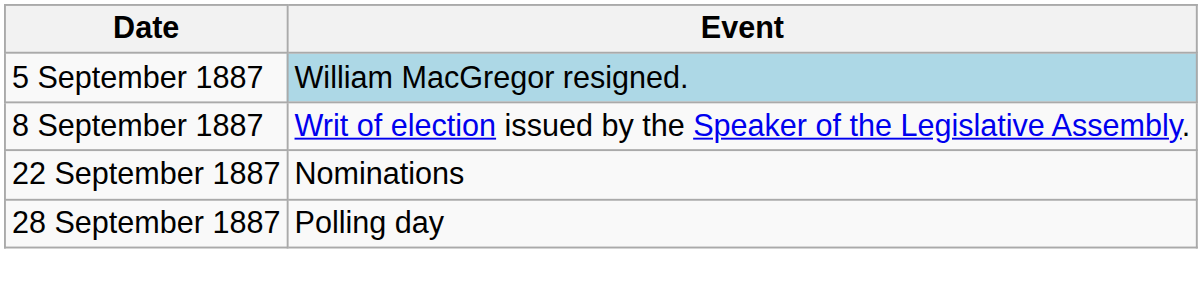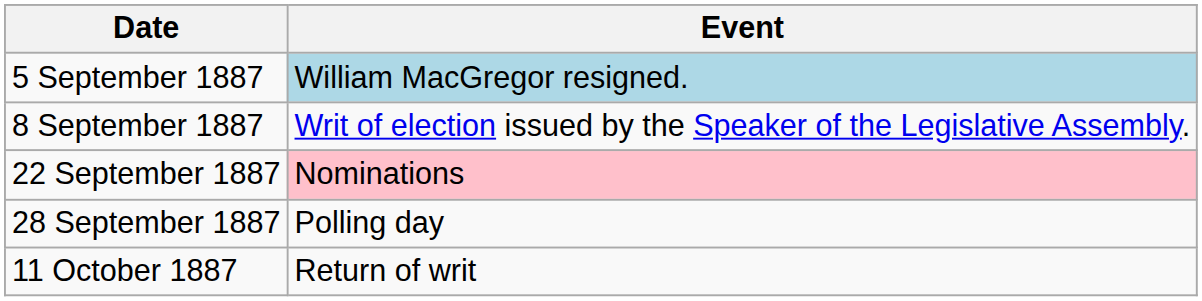22 September 1887 | Event: no background -> pink background
+ row: 11 October 1887 | Return of writ
